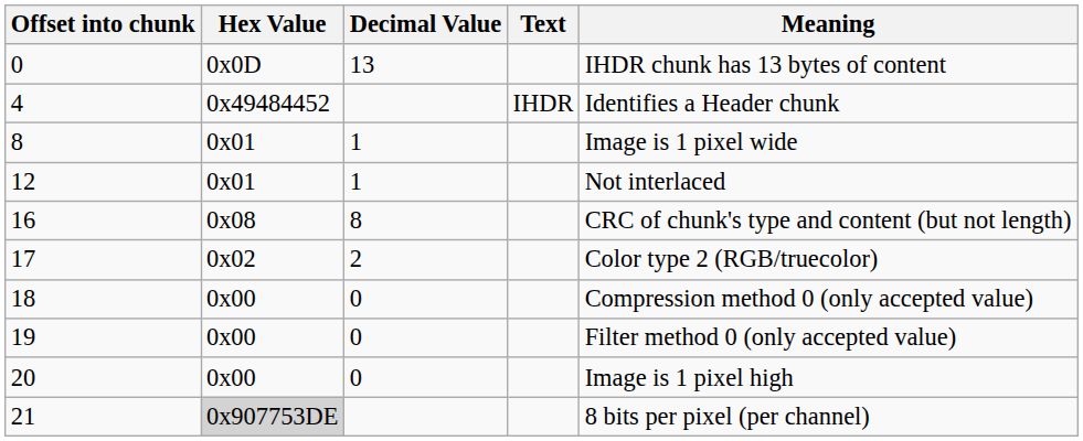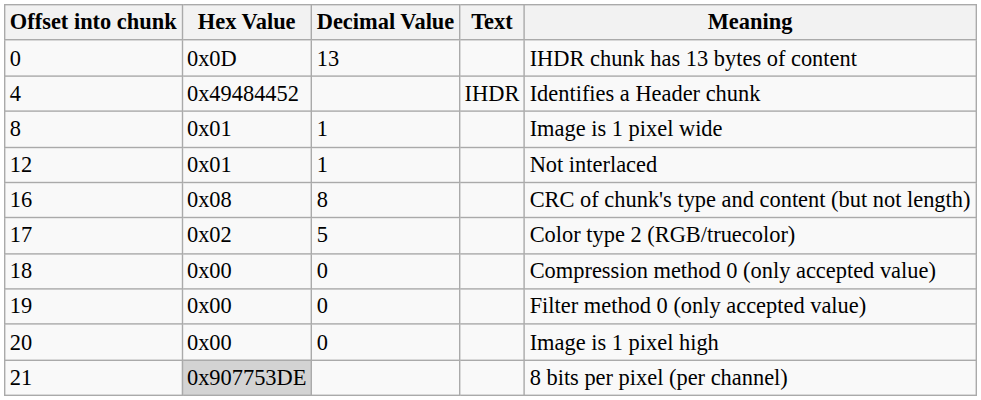17 | Decimal Value: 2 -> 5
